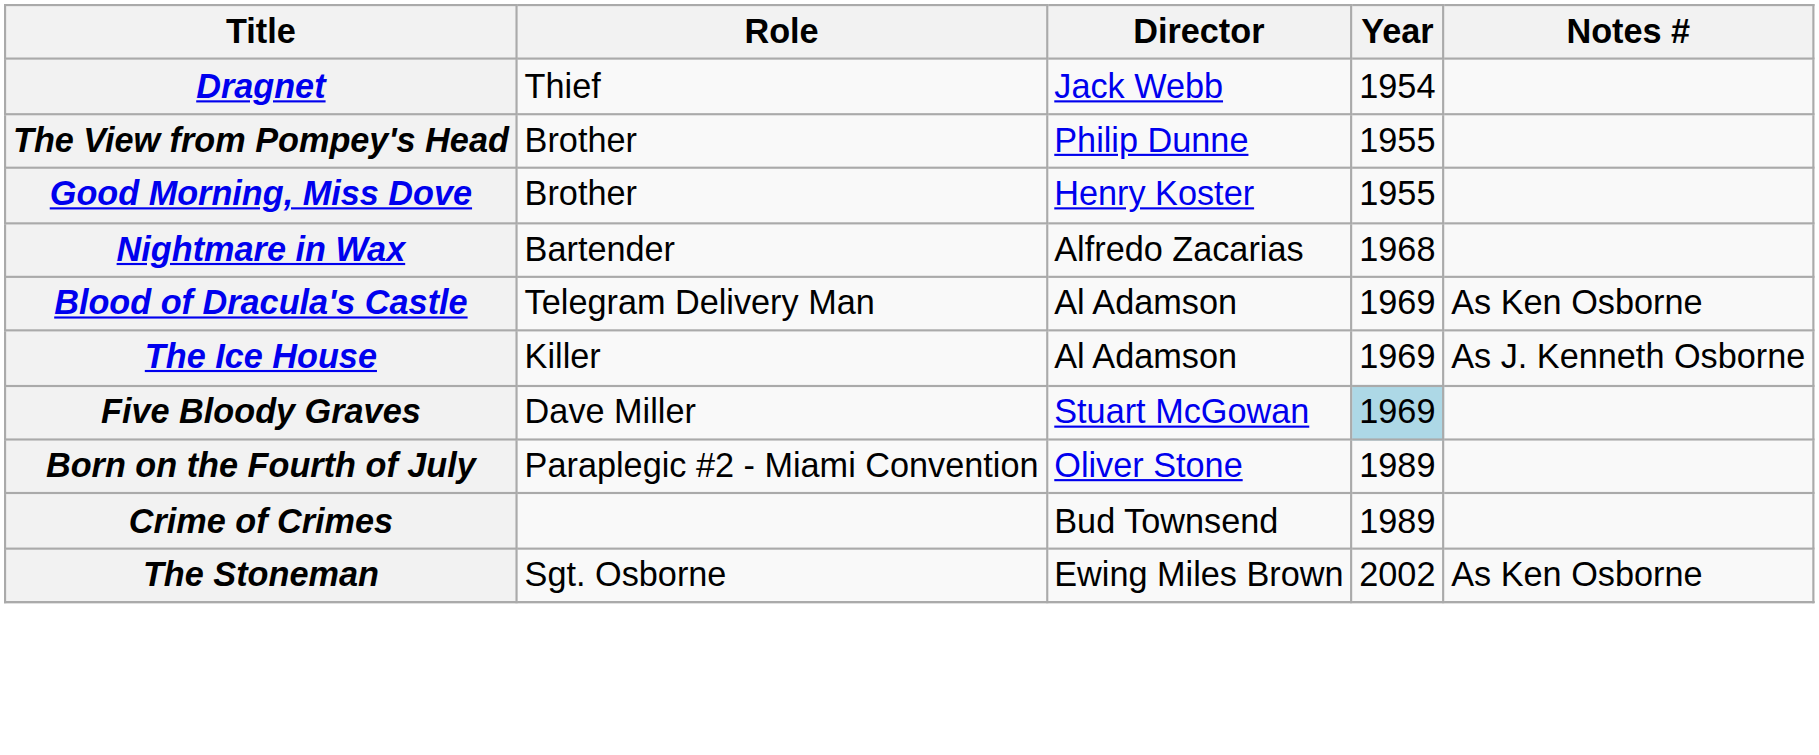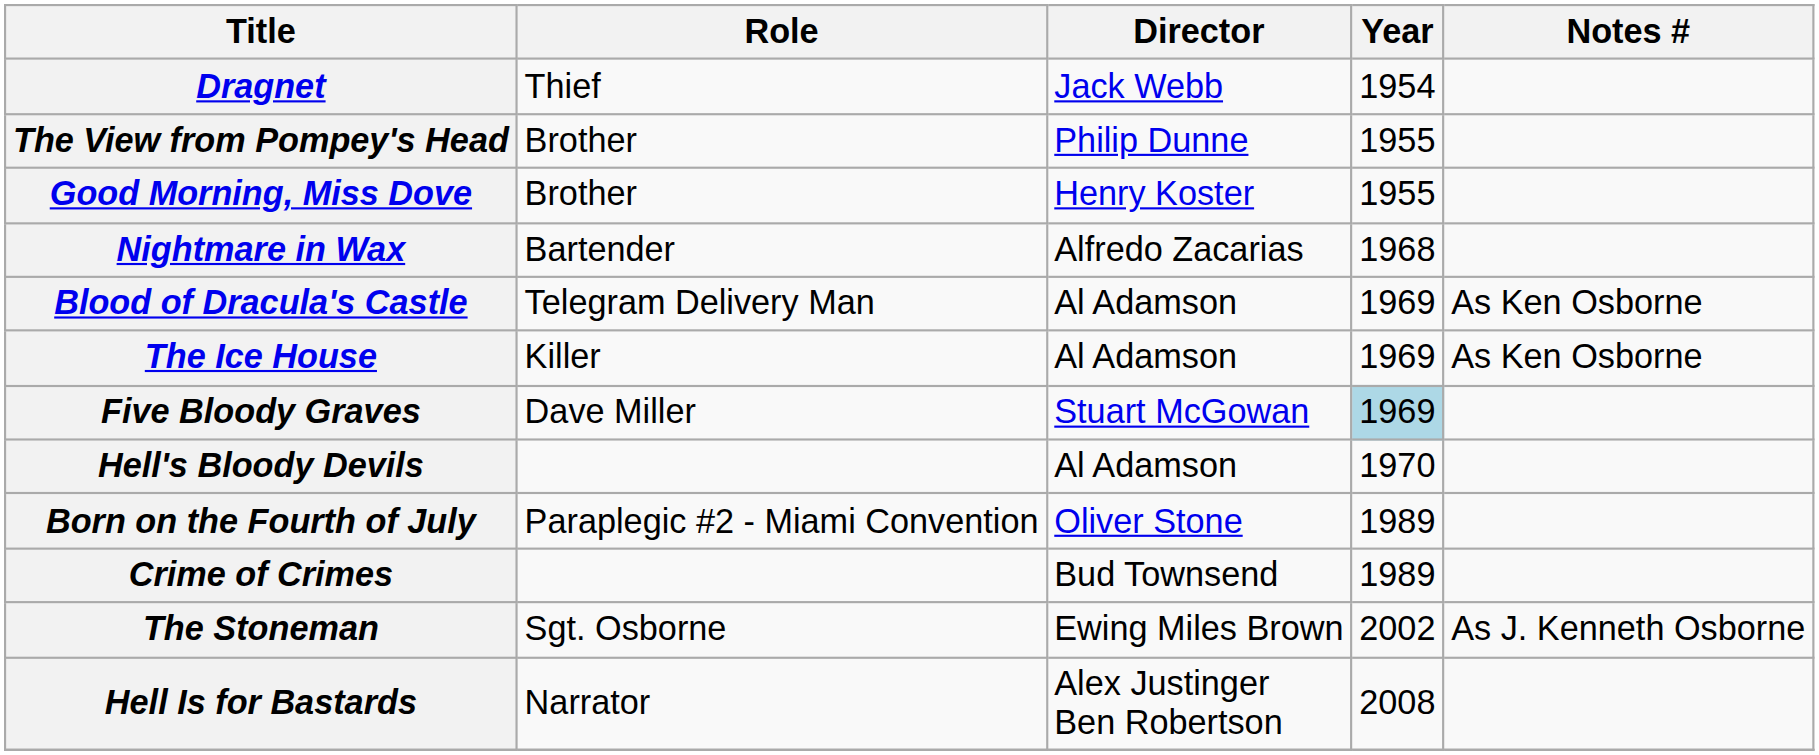The Ice House | Notes #: As J. Kenneth Osborne -> As Ken Osborne
+ row: Hell's Bloody Devils | Al Adamson | 1970
The Stoneman | Notes #: As Ken Osborne -> As J. Kenneth Osborne
+ row: Hell Is for Bastards | Narrator | Alex Justinger Ben Robertson | 2008
